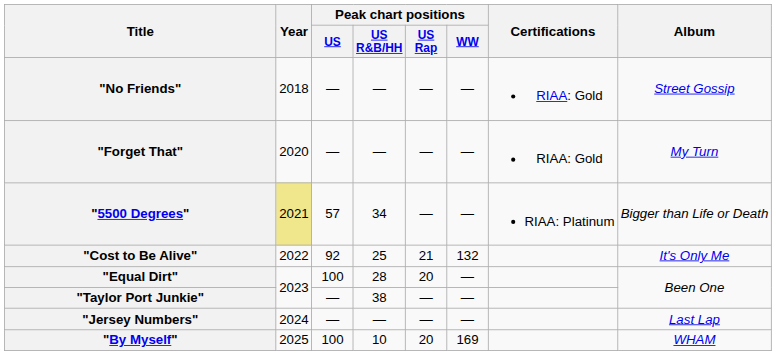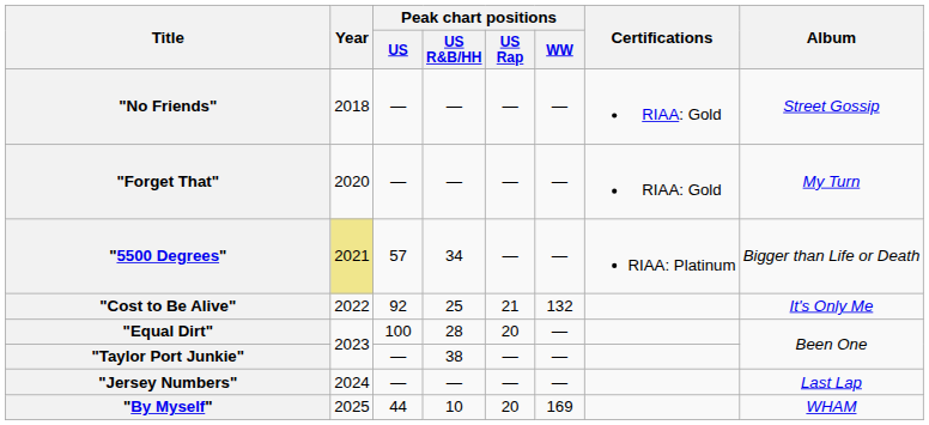"By Myself" | Peak chart positions / US: 100 -> 44
